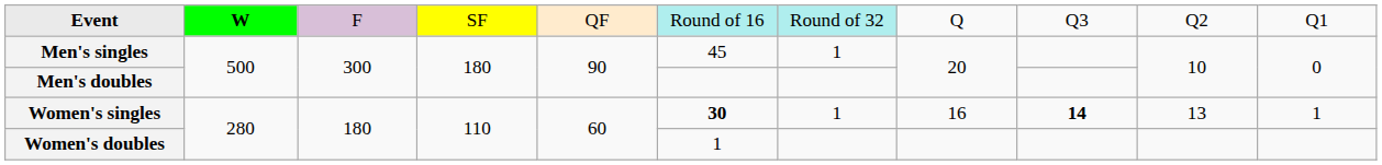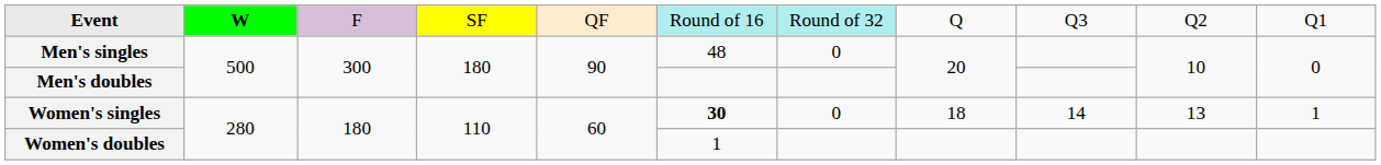Men's singles | column 6: 45 -> 48
Men's singles | column 7: 1 -> 0
Women's singles | column 7: 1 -> 0
Women's singles | column 8: 16 -> 18
Women's singles | column 9: bold -> normal
